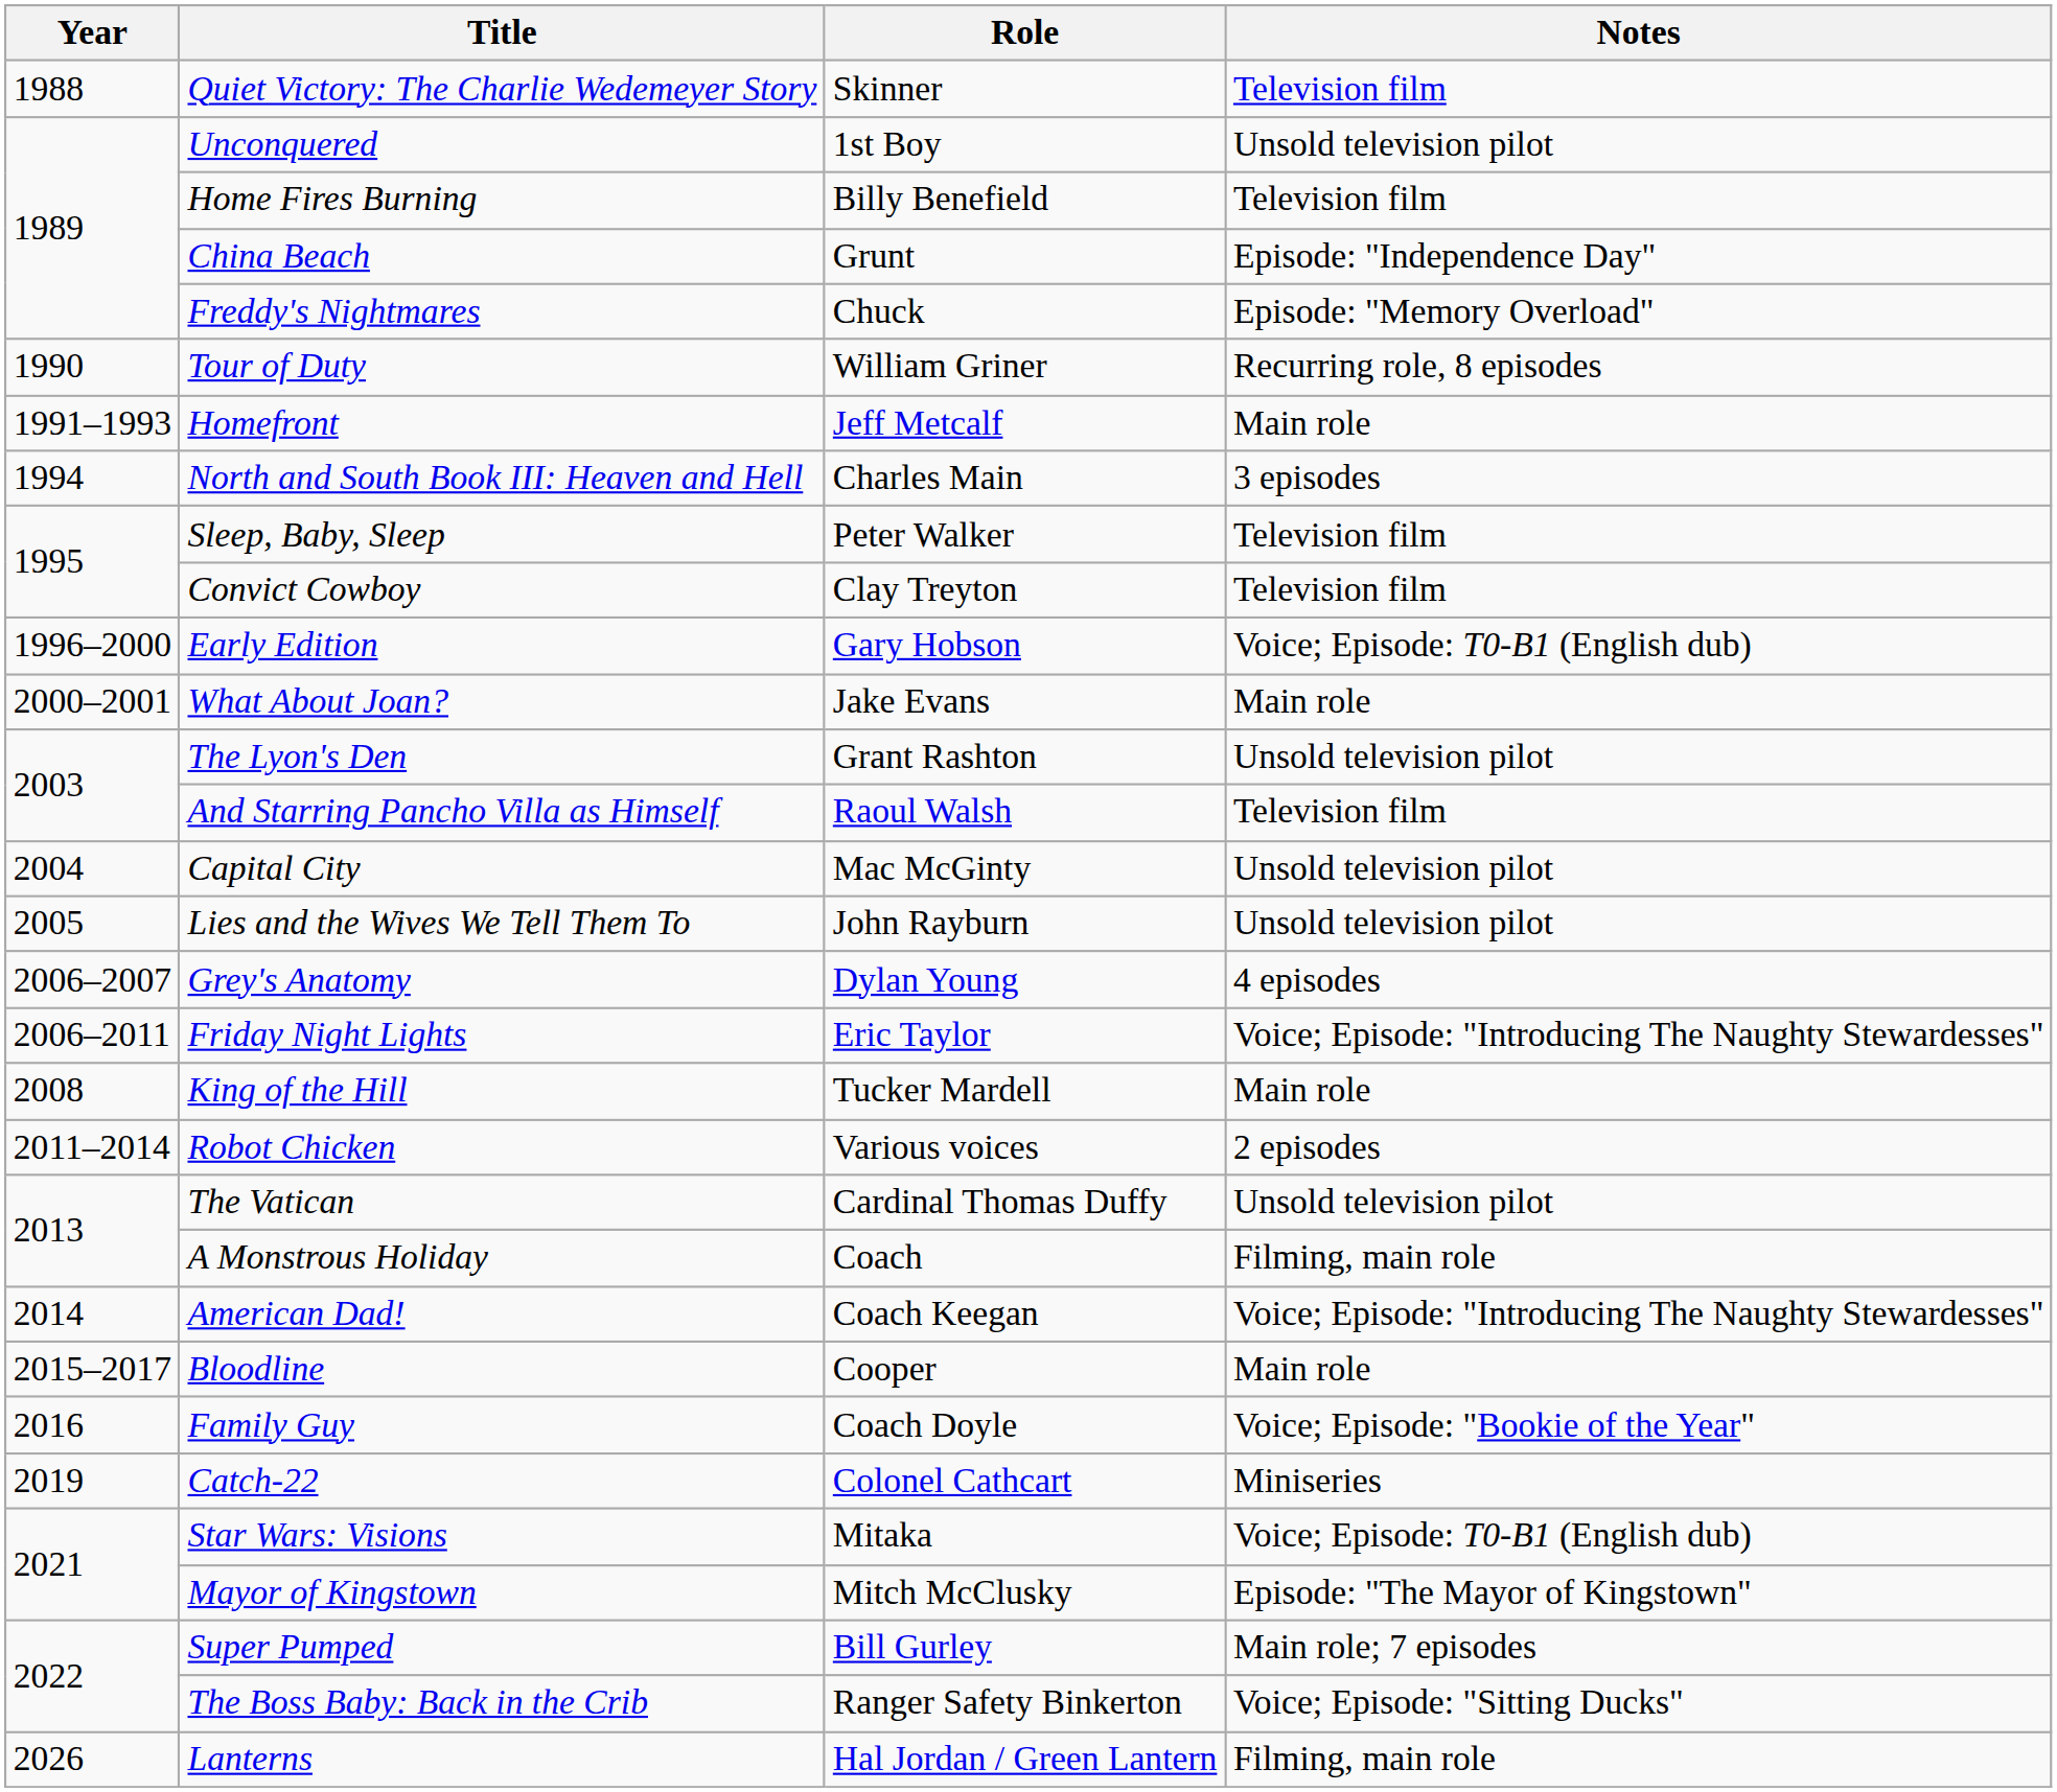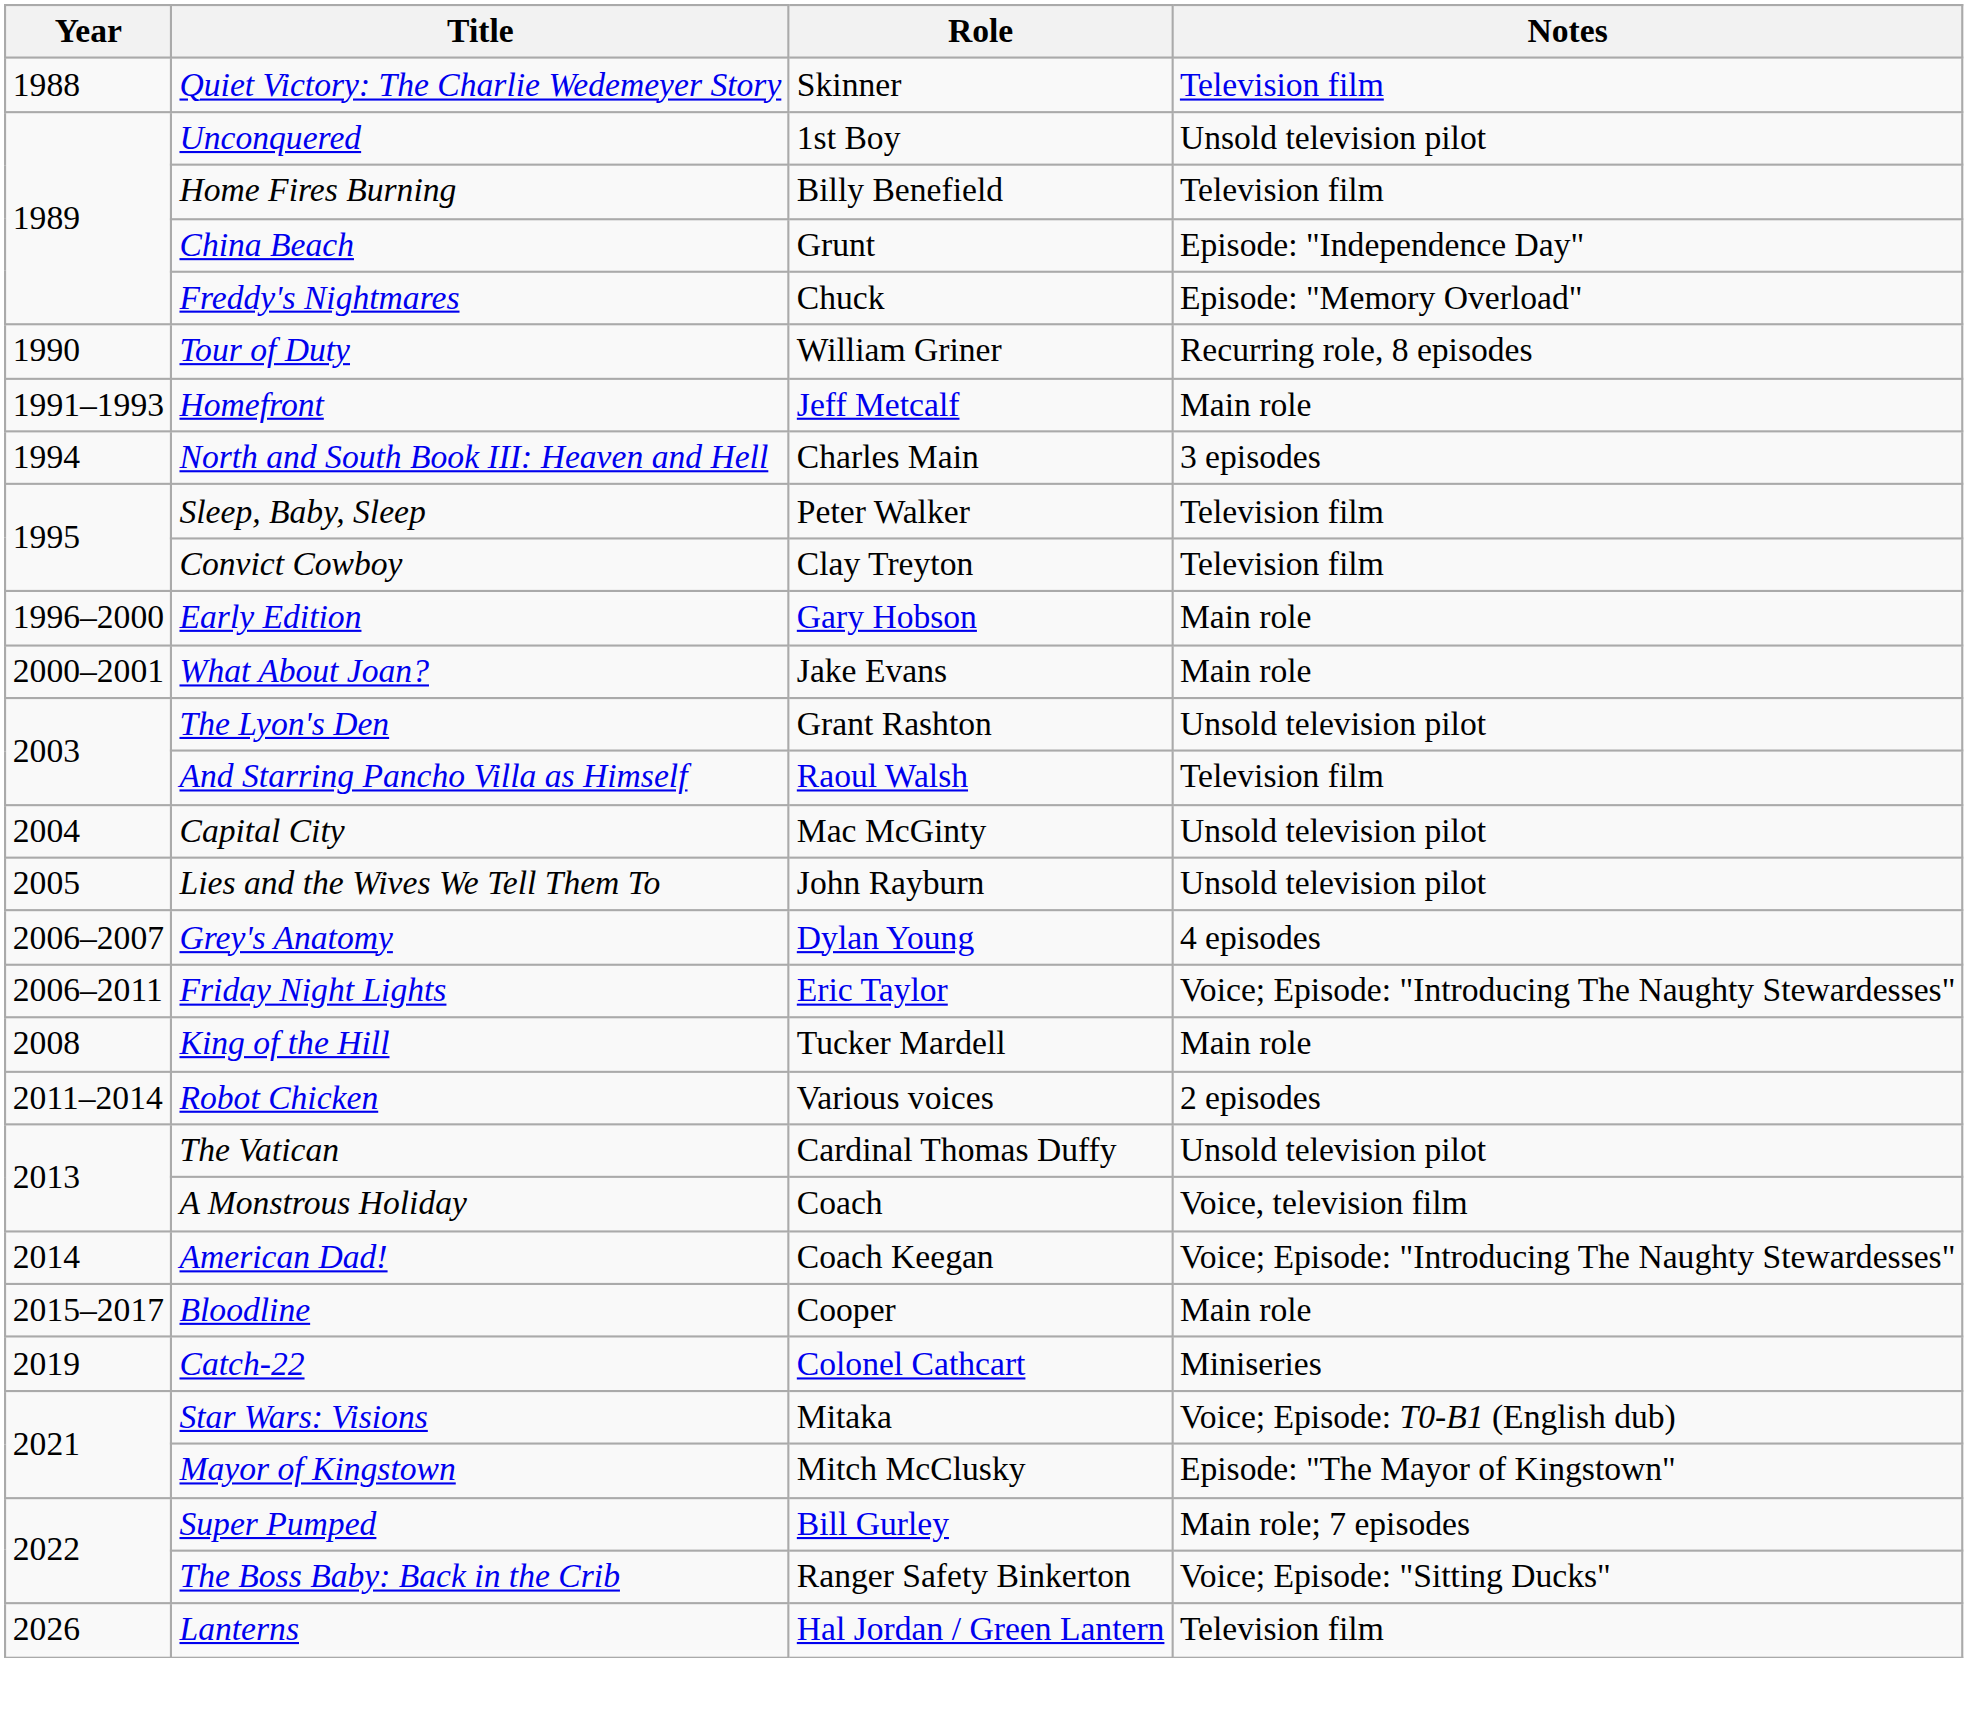Early Edition | Notes: Voice; Episode: T0-B1 (English dub) -> Main role
A Monstrous Holiday | Notes: Filming, main role -> Voice, television film
- row: 2016 | Family Guy | Coach Doyle | Voice; Episode: "Bookie of the Year"
Lanterns | Notes: Filming, main role -> Television film
